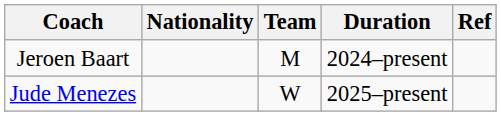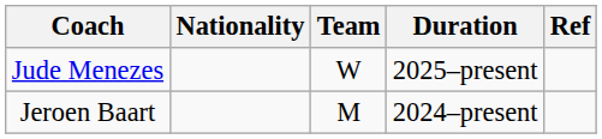rows swapped: Jeroen Baart <-> Jude Menezes
